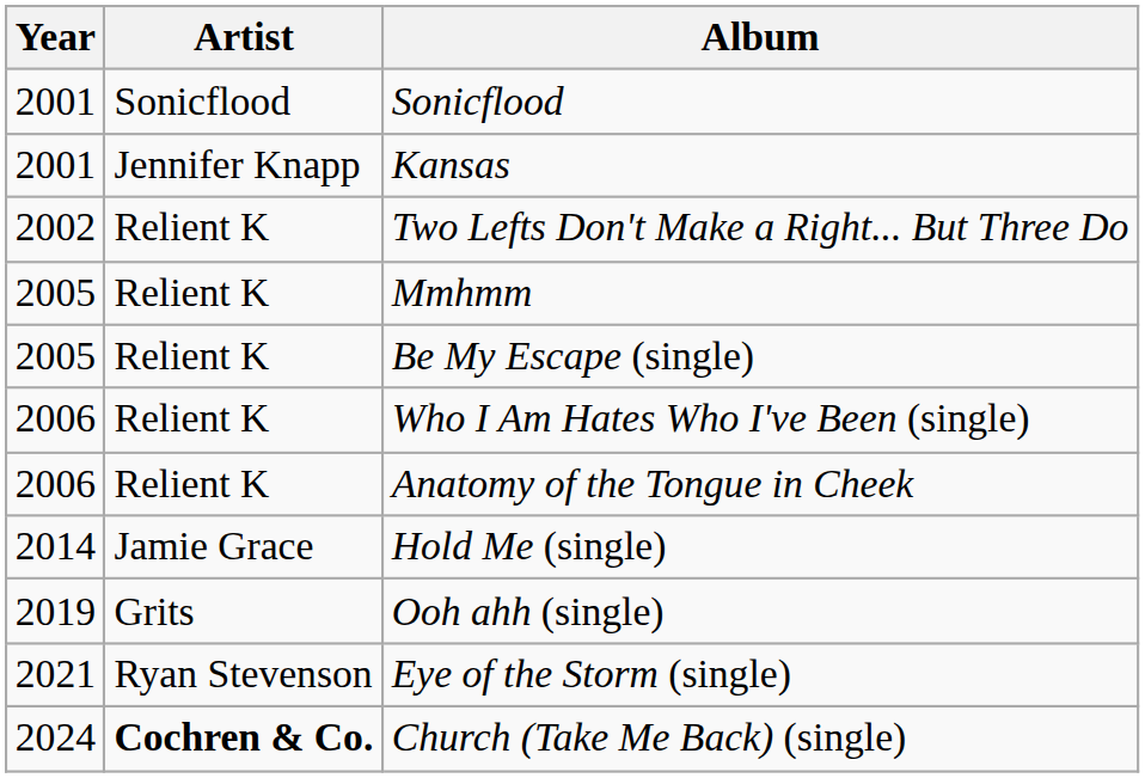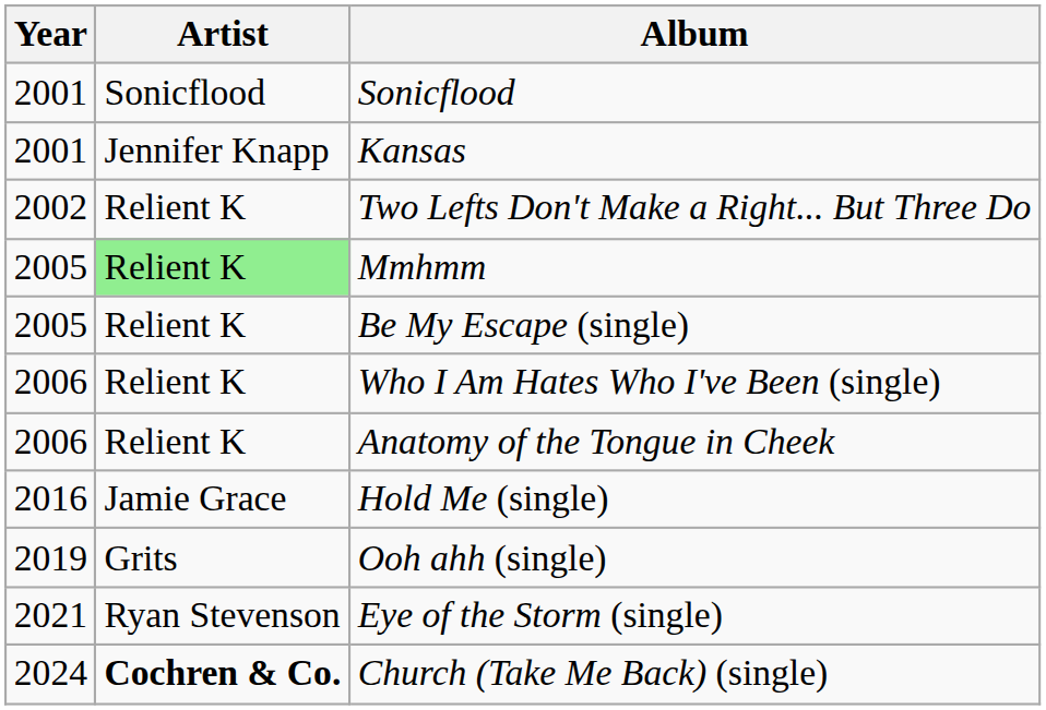Mmhmm | Artist: no background -> lightgreen background
Hold Me (single) | Year: 2014 -> 2016
